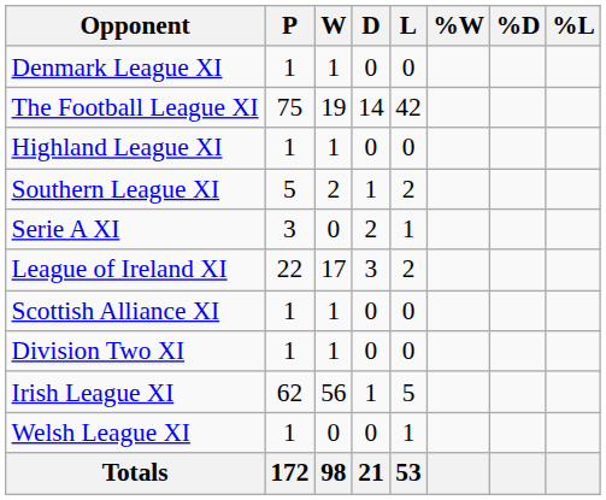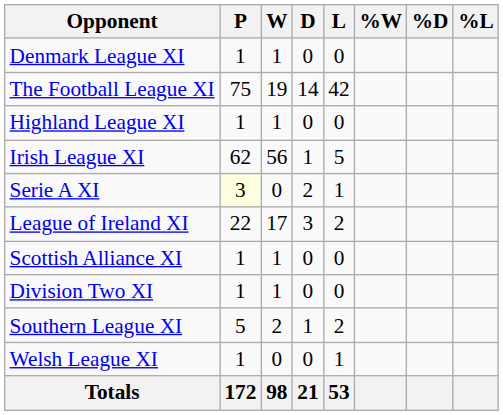rows swapped: Irish League XI <-> Southern League XI
Serie A XI | P: no background -> lightyellow background
